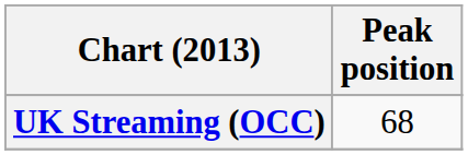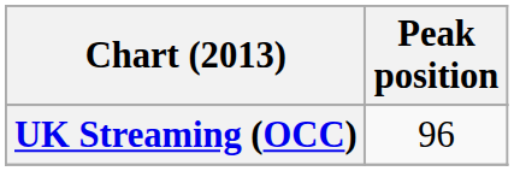UK Streaming (OCC) | Peak position: 68 -> 96
